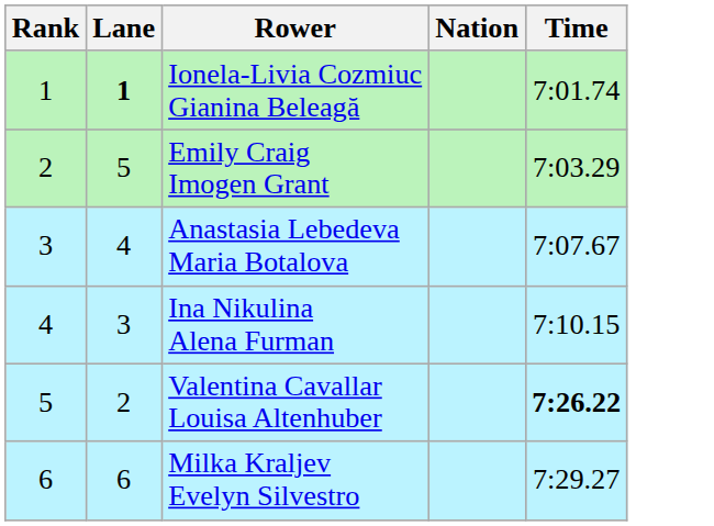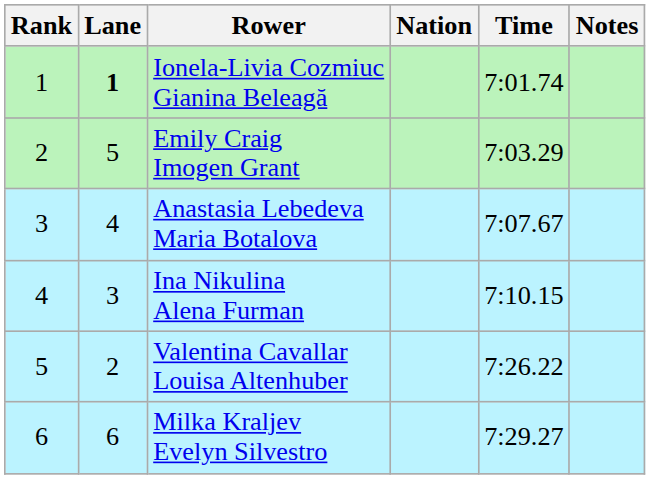+ column: Notes
Valentina Cavallar Louisa Altenhuber | Time: bold -> normal
